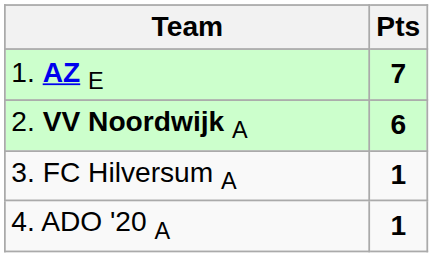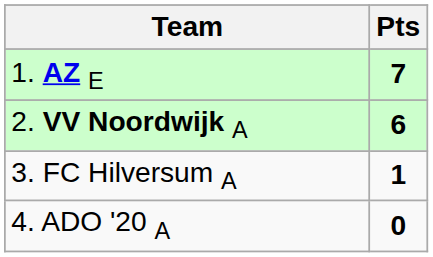4. ADO '20 A | Pts: 1 -> 0
